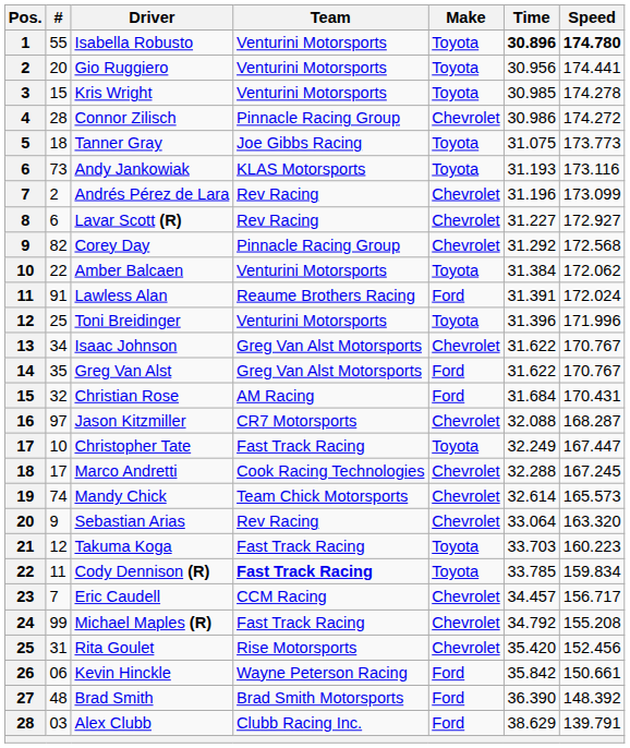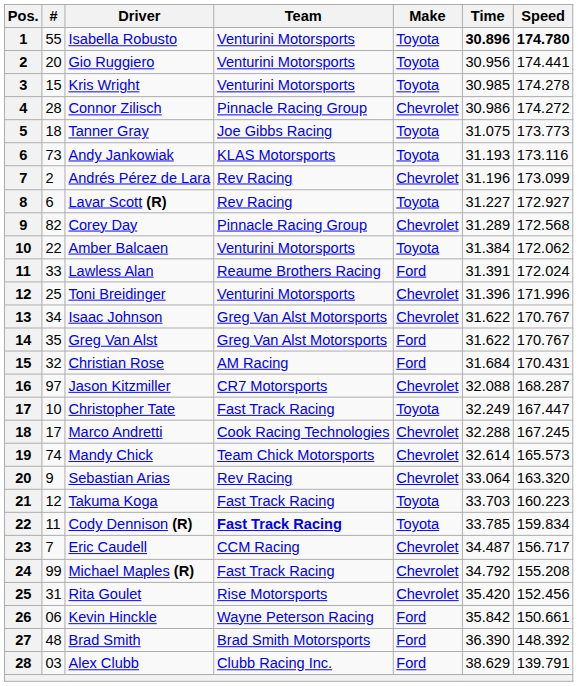Lavar Scott (R) | Make: Chevrolet -> Toyota
Corey Day | Time: 31.292 -> 31.289
Lawless Alan | #: 91 -> 33
Toni Breidinger | Make: Toyota -> Chevrolet
Eric Caudell | Time: 34.457 -> 34.487
